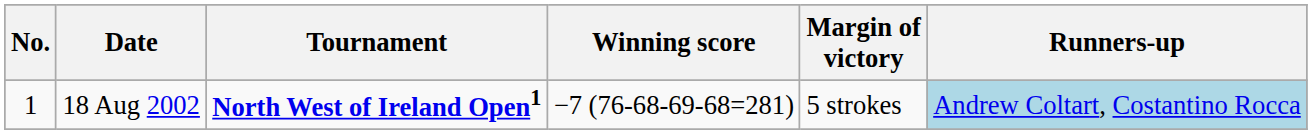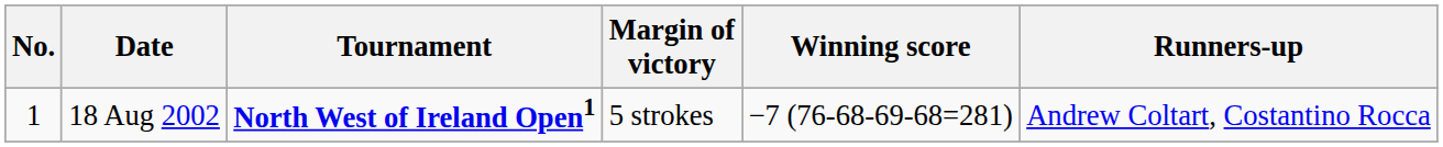columns swapped: Winning score <-> Margin of victory
18 Aug 2002 | Runners-up: lightblue background -> no background
